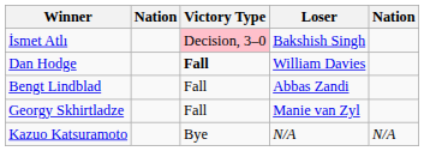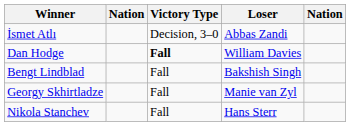İsmet Atlı | Victory Type: pink background -> no background
İsmet Atlı | Loser: Bakshish Singh -> Abbas Zandi
Bengt Lindblad | Loser: Abbas Zandi -> Bakshish Singh
+ row: Nikola Stanchev | Fall | Hans Sterr
- row: Kazuo Katsuramoto | Bye | N/A | N/A
